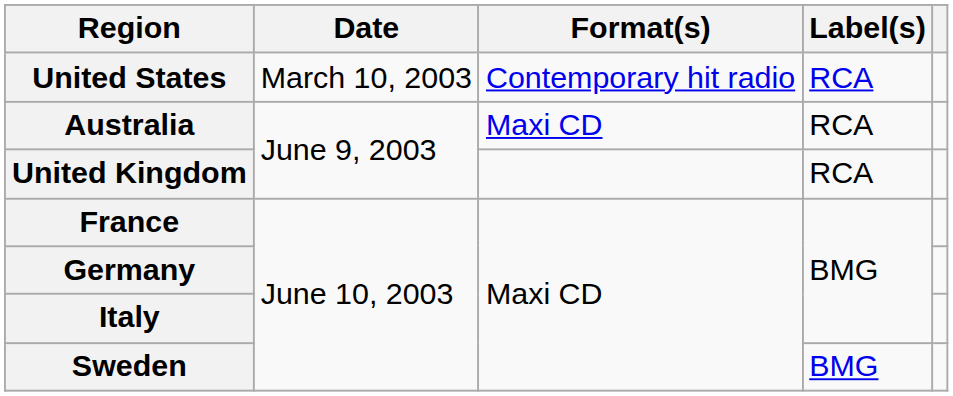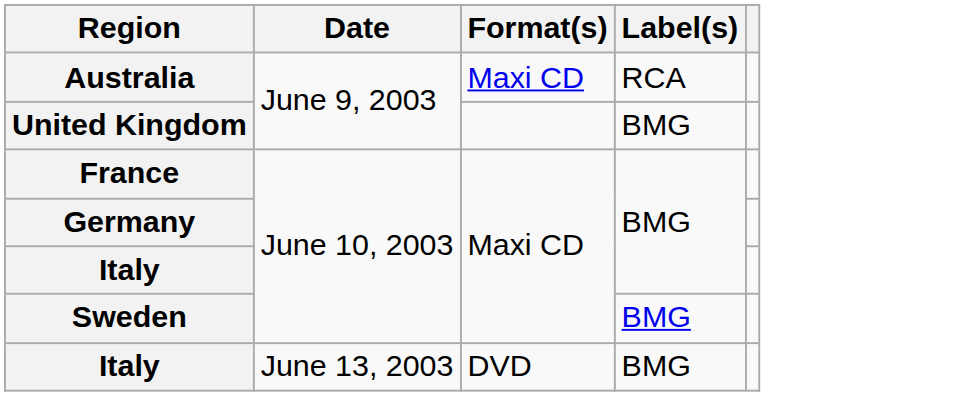- row: United States | March 10, 2003 | Contemporary hit radio | RCA
United Kingdom | Label(s): RCA -> BMG
+ row: Italy | June 13, 2003 | DVD | BMG
